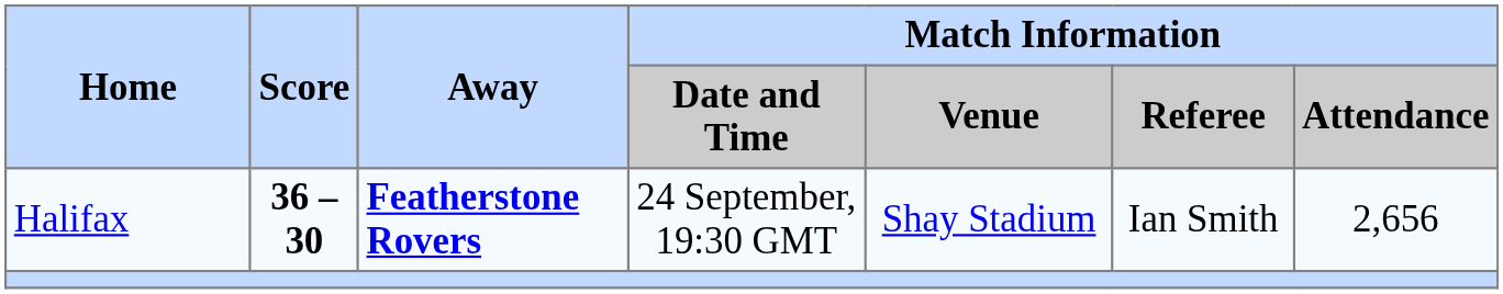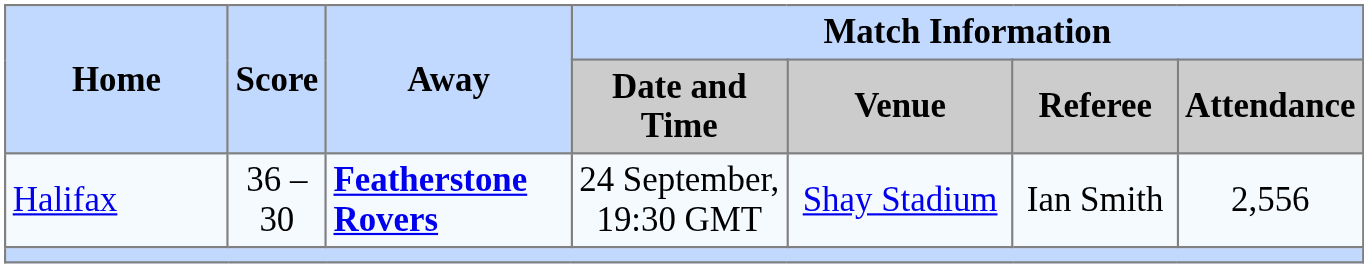Halifax | Score: bold -> normal
Halifax | Match Information / Attendance: 2,656 -> 2,556
